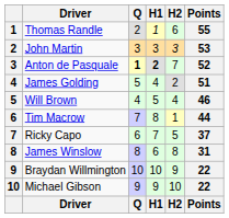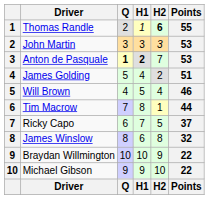Thomas Randle | H2: normal -> bold
Anton de Pasquale | Points: 52 -> 53
James Winslow | Points: 31 -> 32
